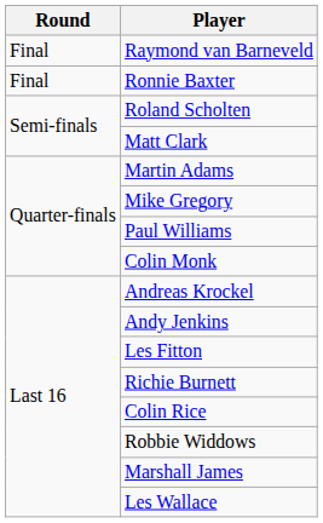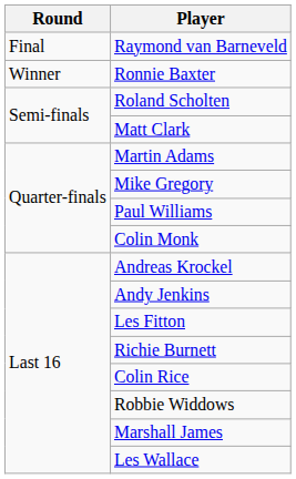Ronnie Baxter | Round: Final -> Winner
